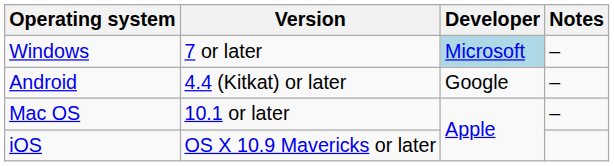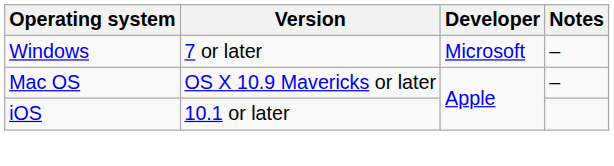Windows | Developer: lightblue background -> no background
- row: Android | 4.4 (Kitkat) or later | Google | –
Mac OS | Version: 10.1 or later -> OS X 10.9 Mavericks or later
iOS | Version: OS X 10.9 Mavericks or later -> 10.1 or later
